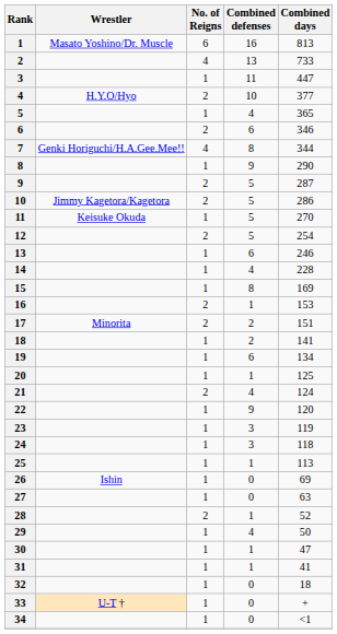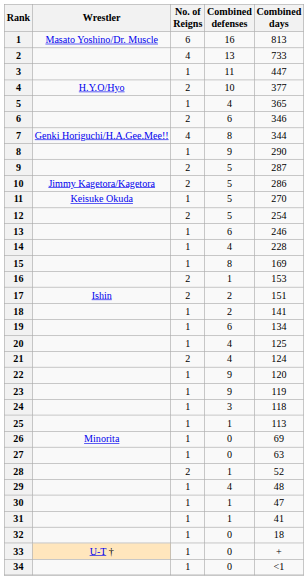17 | Wrestler: Minorita -> Ishin
20 | Combined defenses: 1 -> 4
23 | Combined defenses: 3 -> 9
26 | Wrestler: Ishin -> Minorita
29 | Combined days: 50 -> 48
